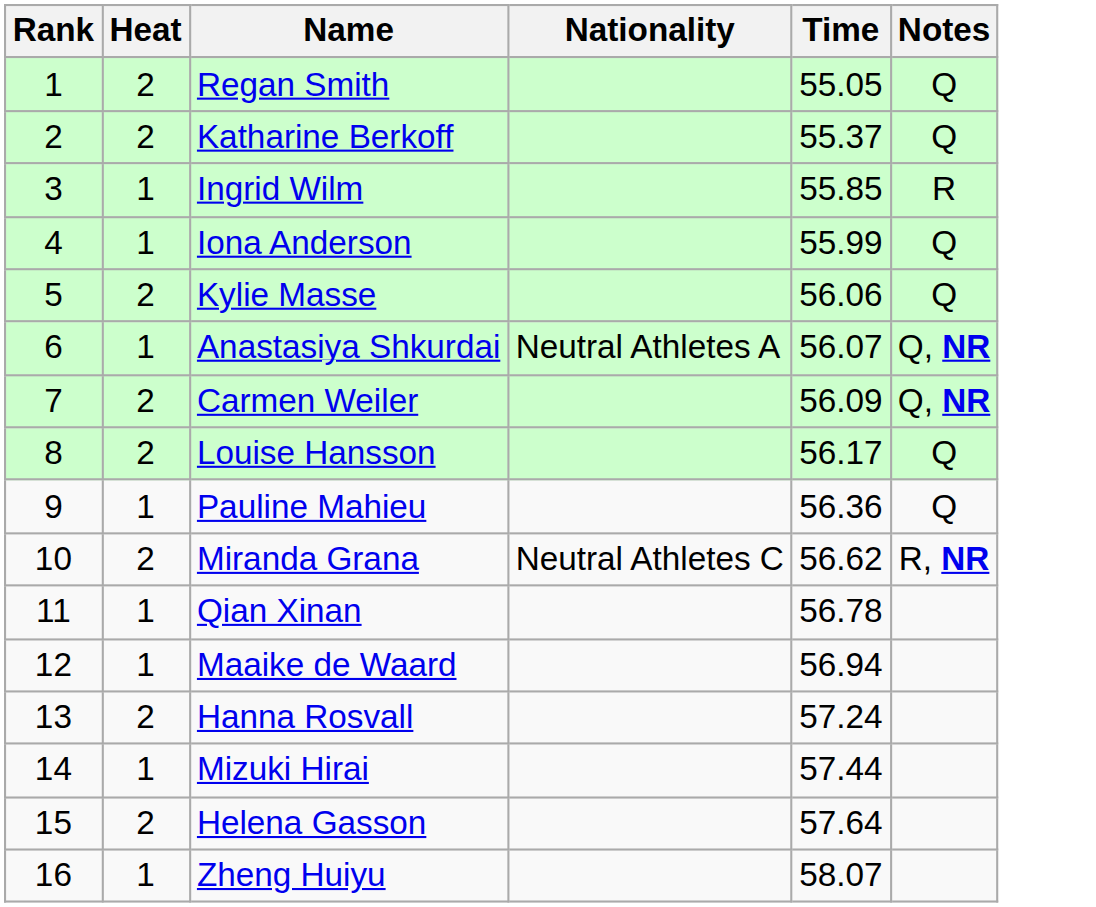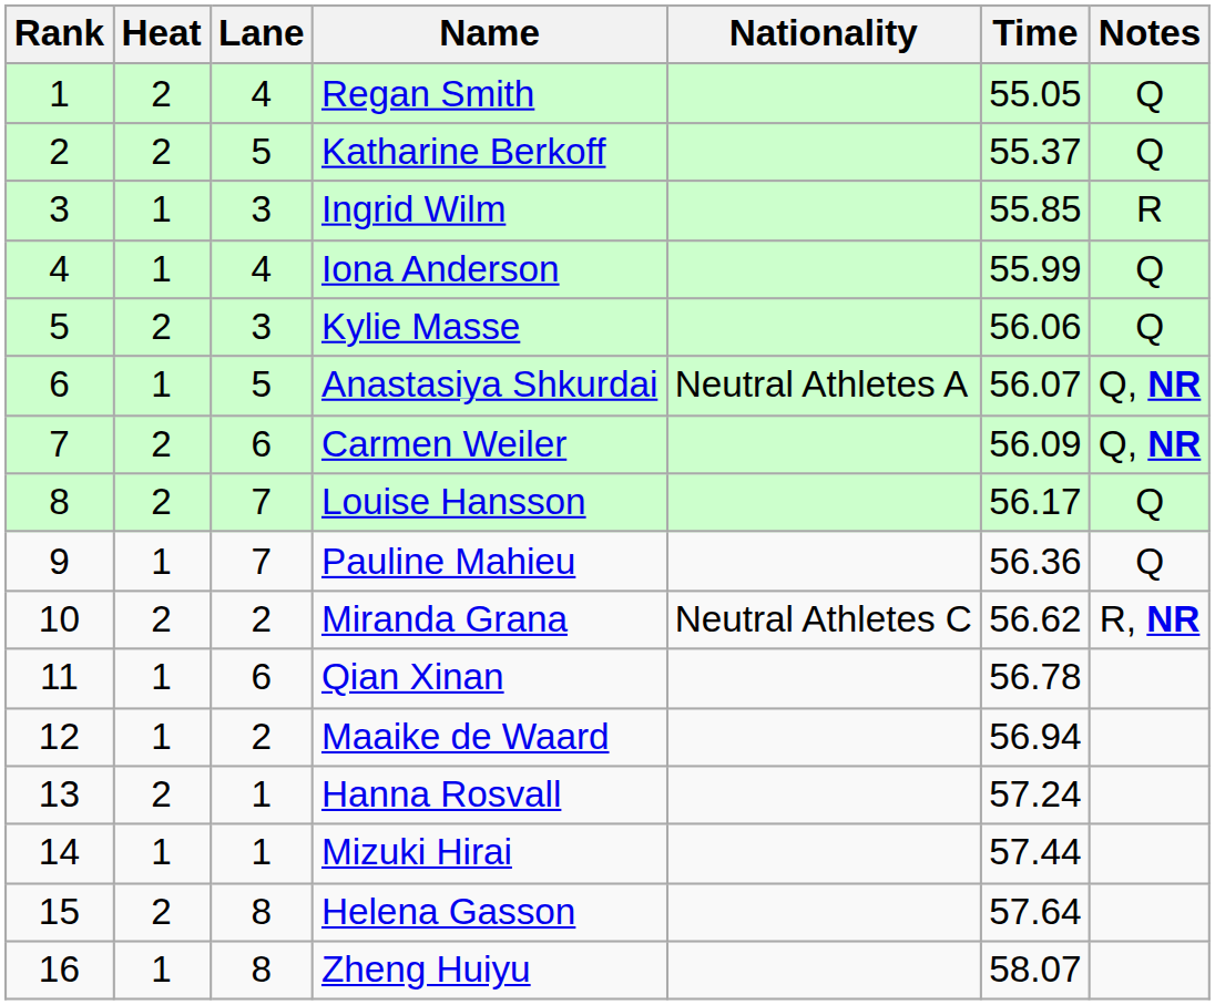+ column: Lane | 4 | 5 | 3 | 4 | 3 | 5 | 6 | 7 | 7 | 2 | 6 | 2 | 1 | 1 | 8 | 8
